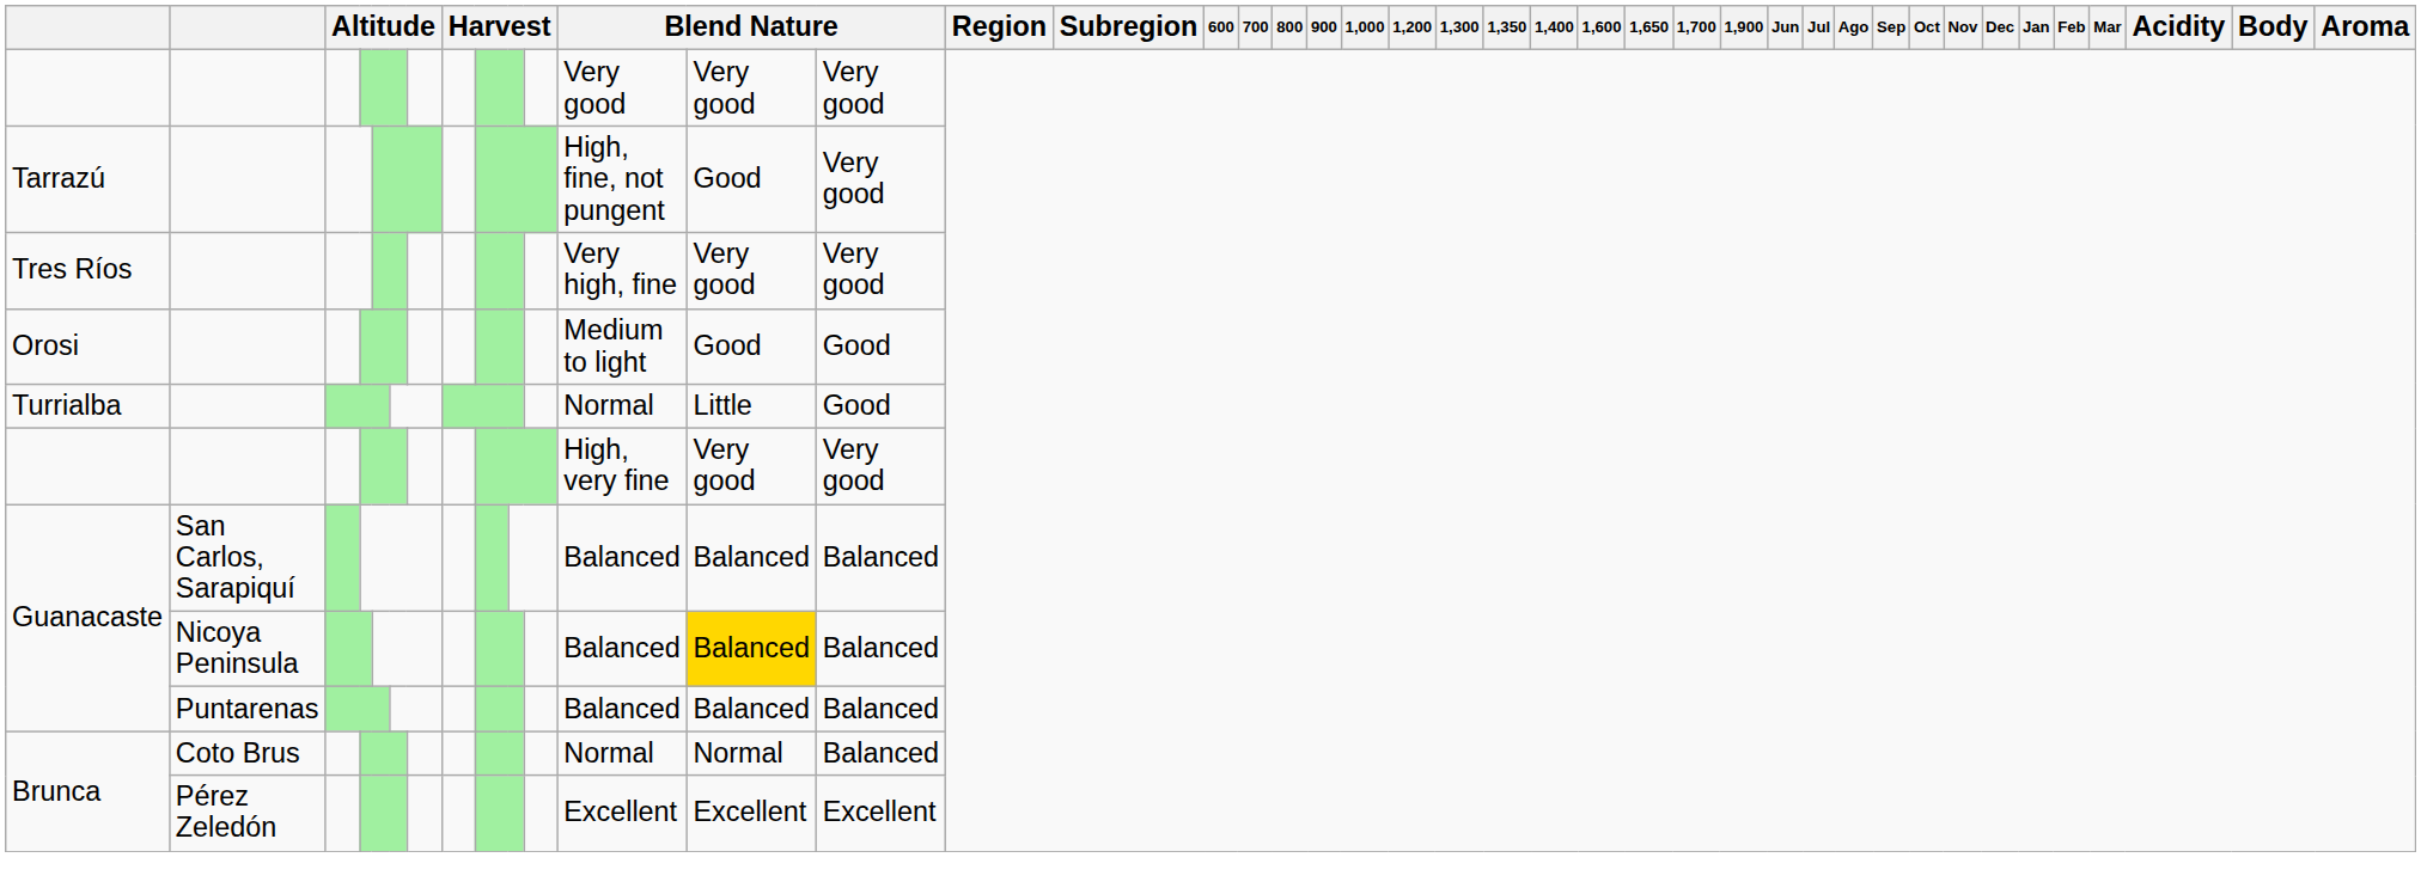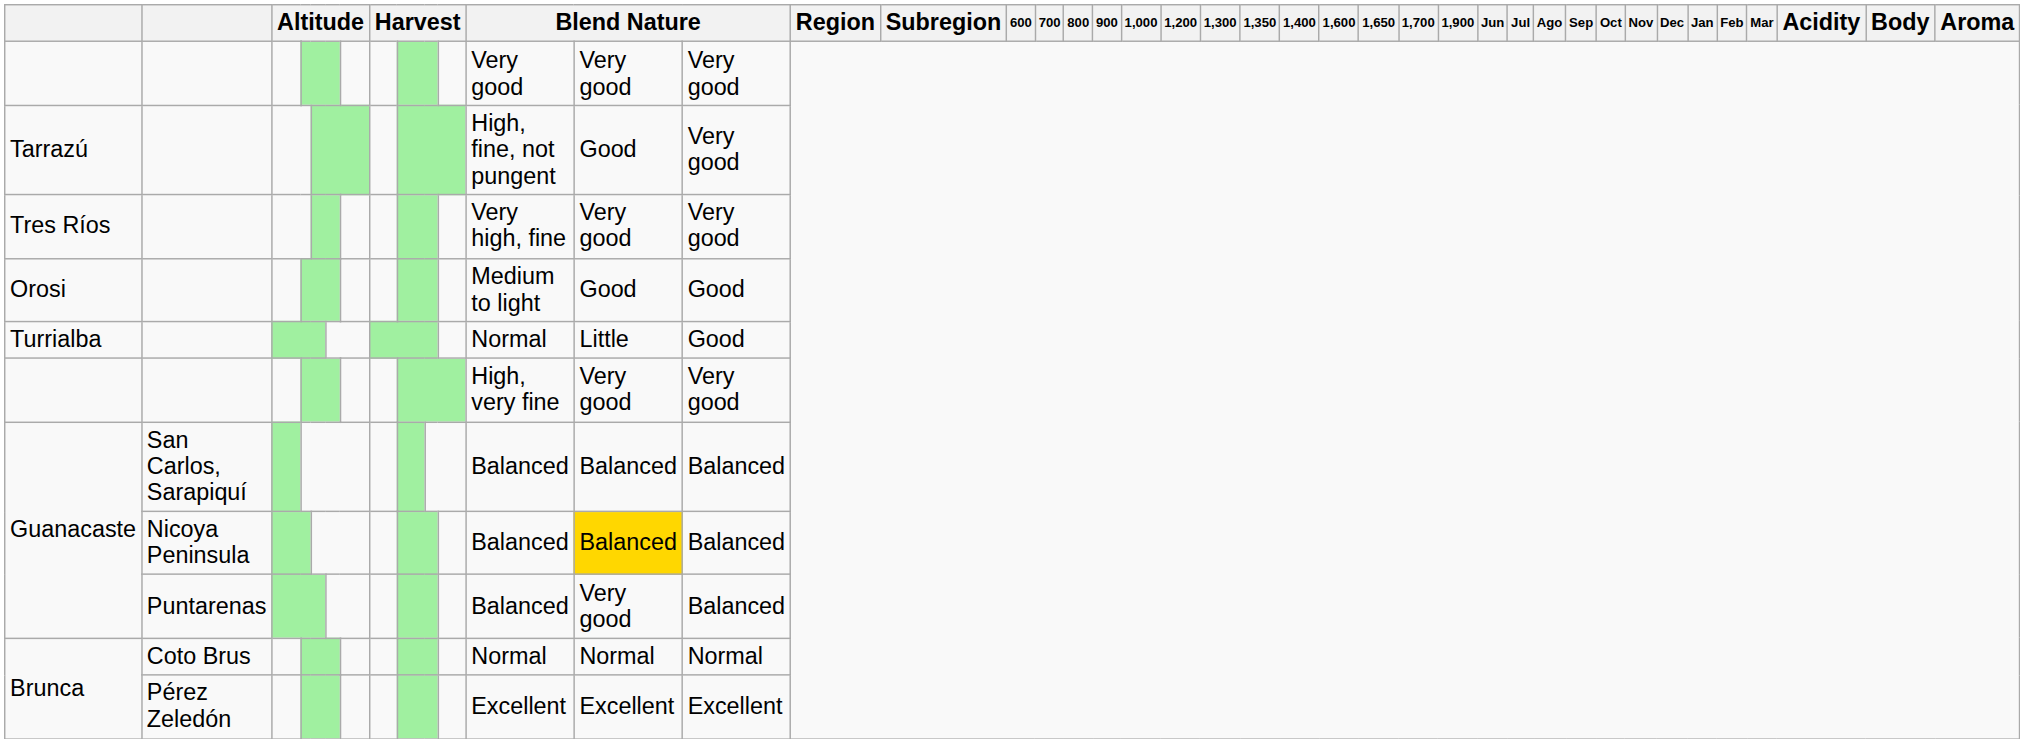Guanacaste / Puntarenas | column 27: Balanced -> Very good
Brunca / Coto Brus | column 28: Balanced -> Normal
